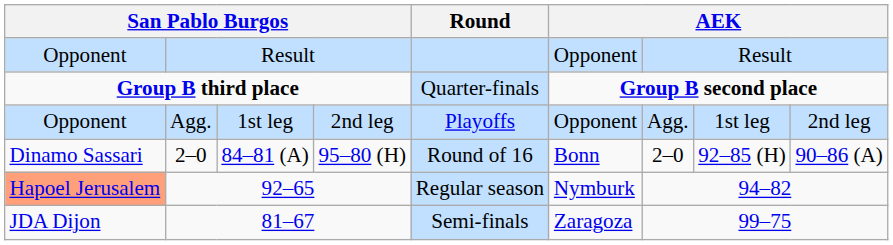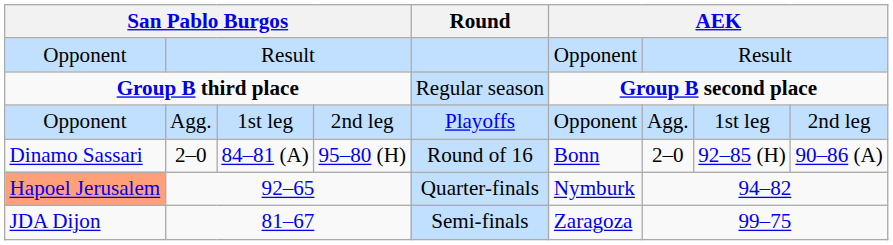Group B third place | Round: Quarter-finals -> Regular season
92–65 | Round: Regular season -> Quarter-finals
